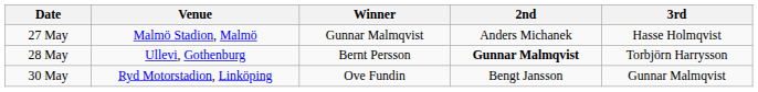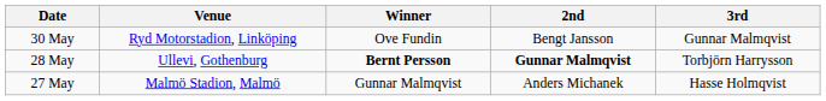rows swapped: 27 May <-> 30 May
28 May | Winner: normal -> bold
